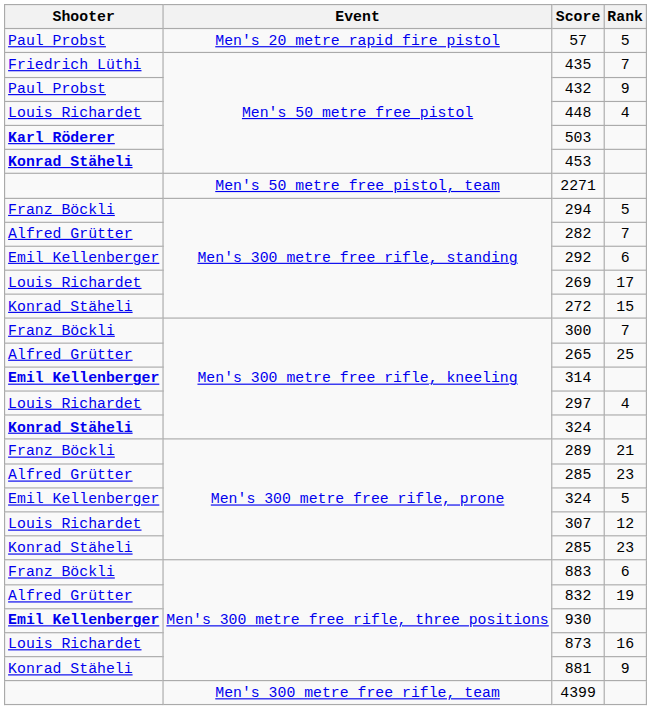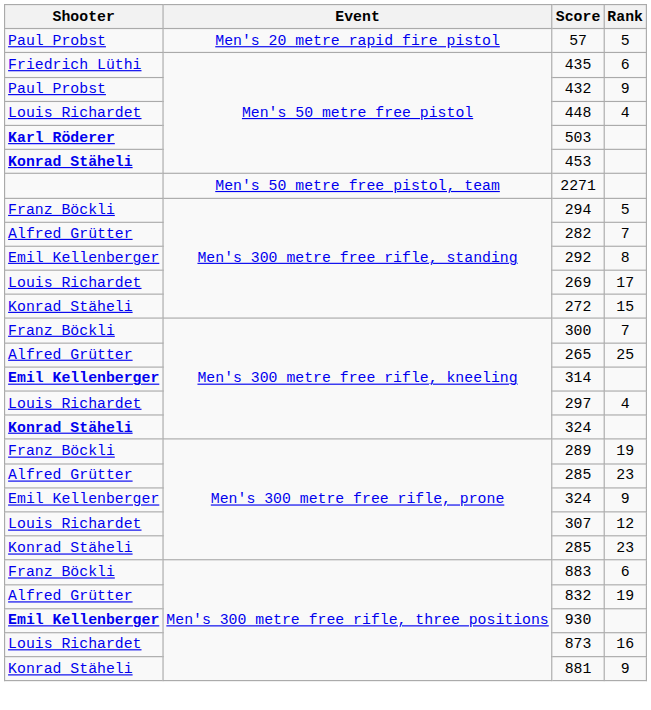435 | Rank: 7 -> 6
292 | Rank: 6 -> 8
289 | Rank: 21 -> 19
Emil Kellenberger / 324 | Rank: 5 -> 9
- row: Men's 300 metre free rifle, team | 4399
